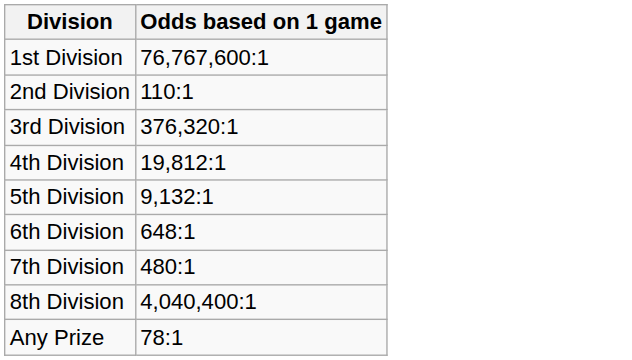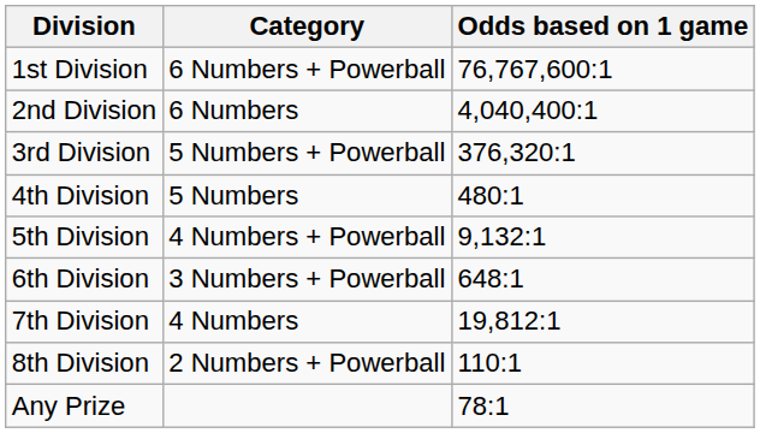+ column: Category | 6 Numbers + Powerball | 6 Numbers | 5 Numbers + Powerball | 5 Numbers | 4 Numbers + Powerball | 3 Numbers + Powerball | 4 Numbers | 2 Numbers + Powerball
2nd Division | Odds based on 1 game: 110:1 -> 4,040,400:1
4th Division | Odds based on 1 game: 19,812:1 -> 480:1
7th Division | Odds based on 1 game: 480:1 -> 19,812:1
8th Division | Odds based on 1 game: 4,040,400:1 -> 110:1
